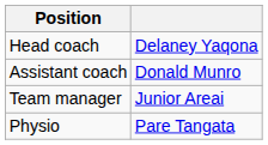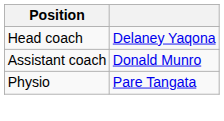- row: Team manager | Junior Areai
